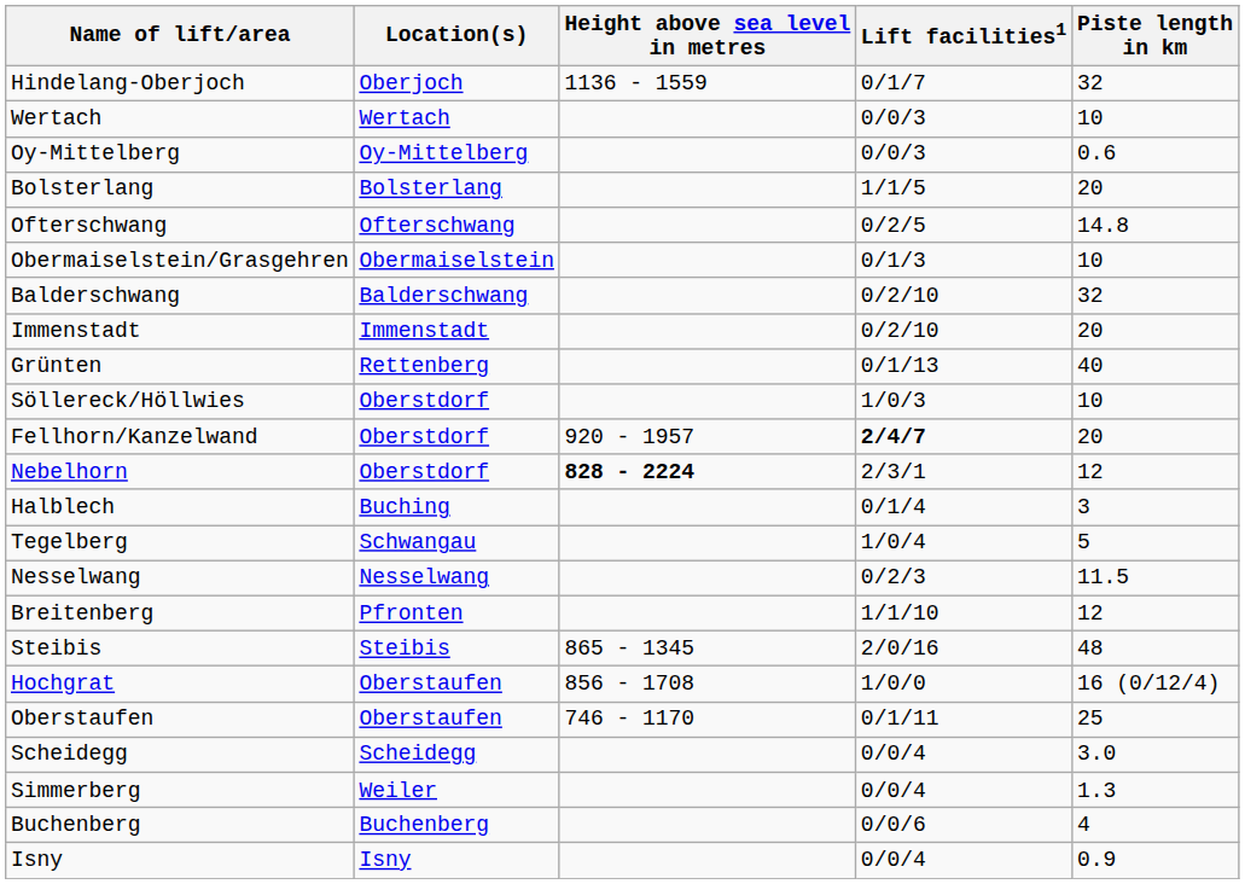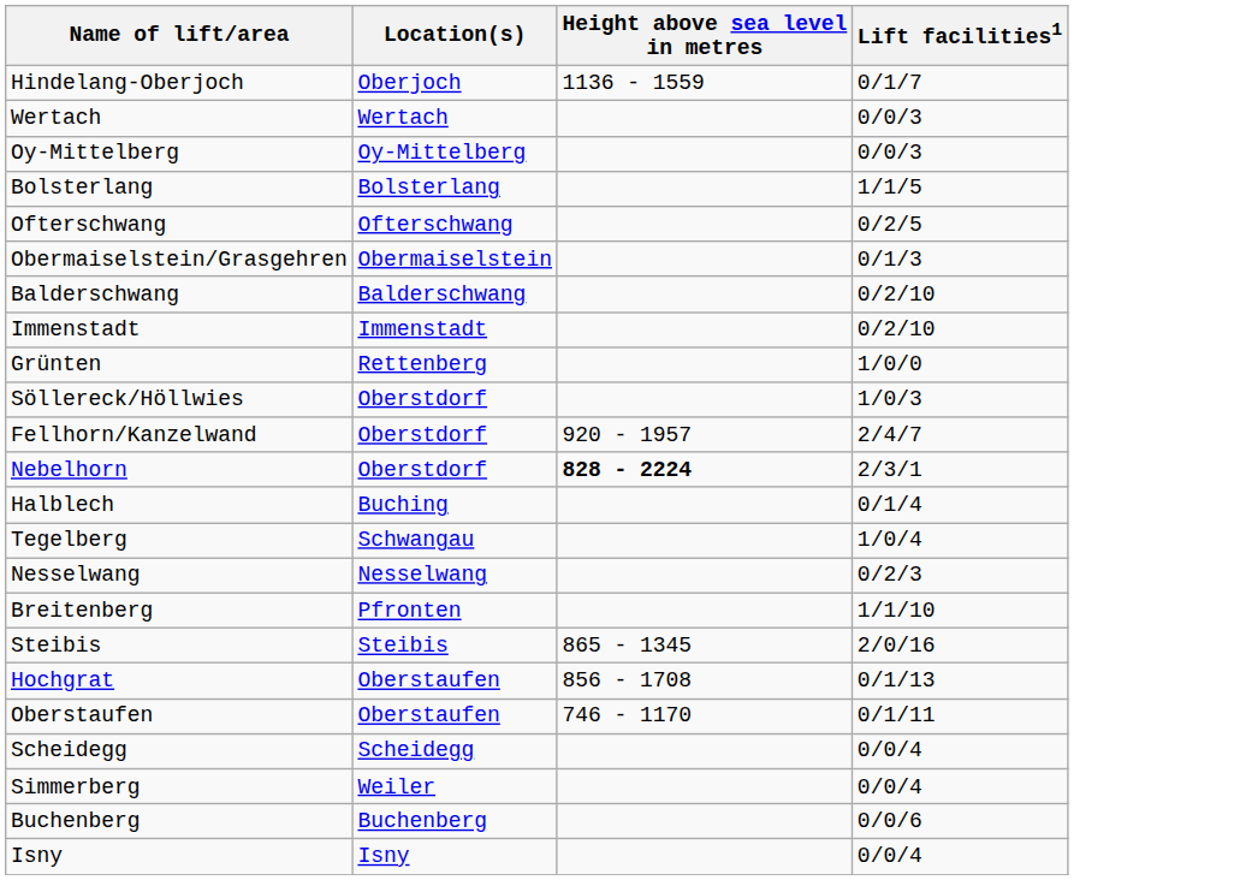- column: Piste length in km | 32 | 10 | 0.6 | 20 | 14.8 | 10 | 32 | 20 | 40 | 10 | 20 | 12 | 3 | 5 | 11.5 | 12 | 48 | 16 (0/12/4) | 25 | 3.0 | 1.3 | 4 | 0.9
Grünten | Lift facilities1: 0/1/13 -> 1/0/0
Fellhorn/Kanzelwand | Lift facilities1: bold -> normal
Hochgrat | Lift facilities1: 1/0/0 -> 0/1/13
